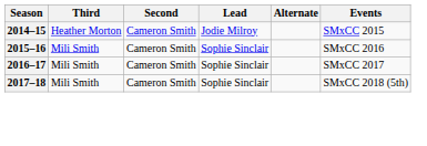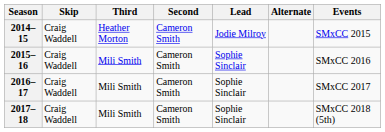+ column: Skip | Craig Waddell | Craig Waddell | Craig Waddell | Craig Waddell
